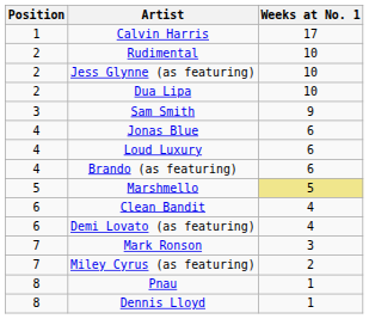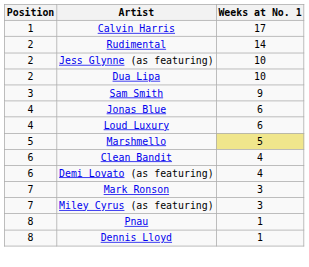Rudimental | Weeks at No. 1: 10 -> 14
- row: 4 | Brando (as featuring) | 6
Miley Cyrus (as featuring) | Weeks at No. 1: 2 -> 3
